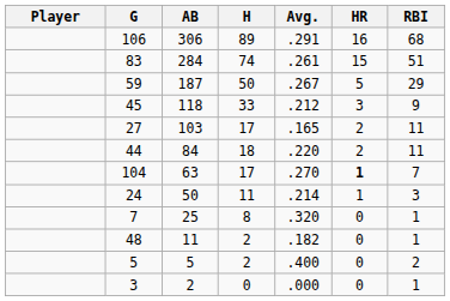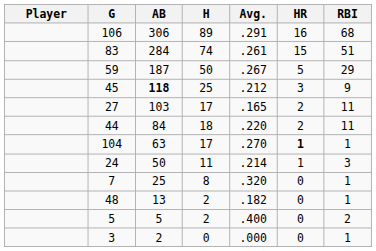45 | AB: normal -> bold
45 | H: 33 -> 25
104 | RBI: 7 -> 1
48 | AB: 11 -> 13
